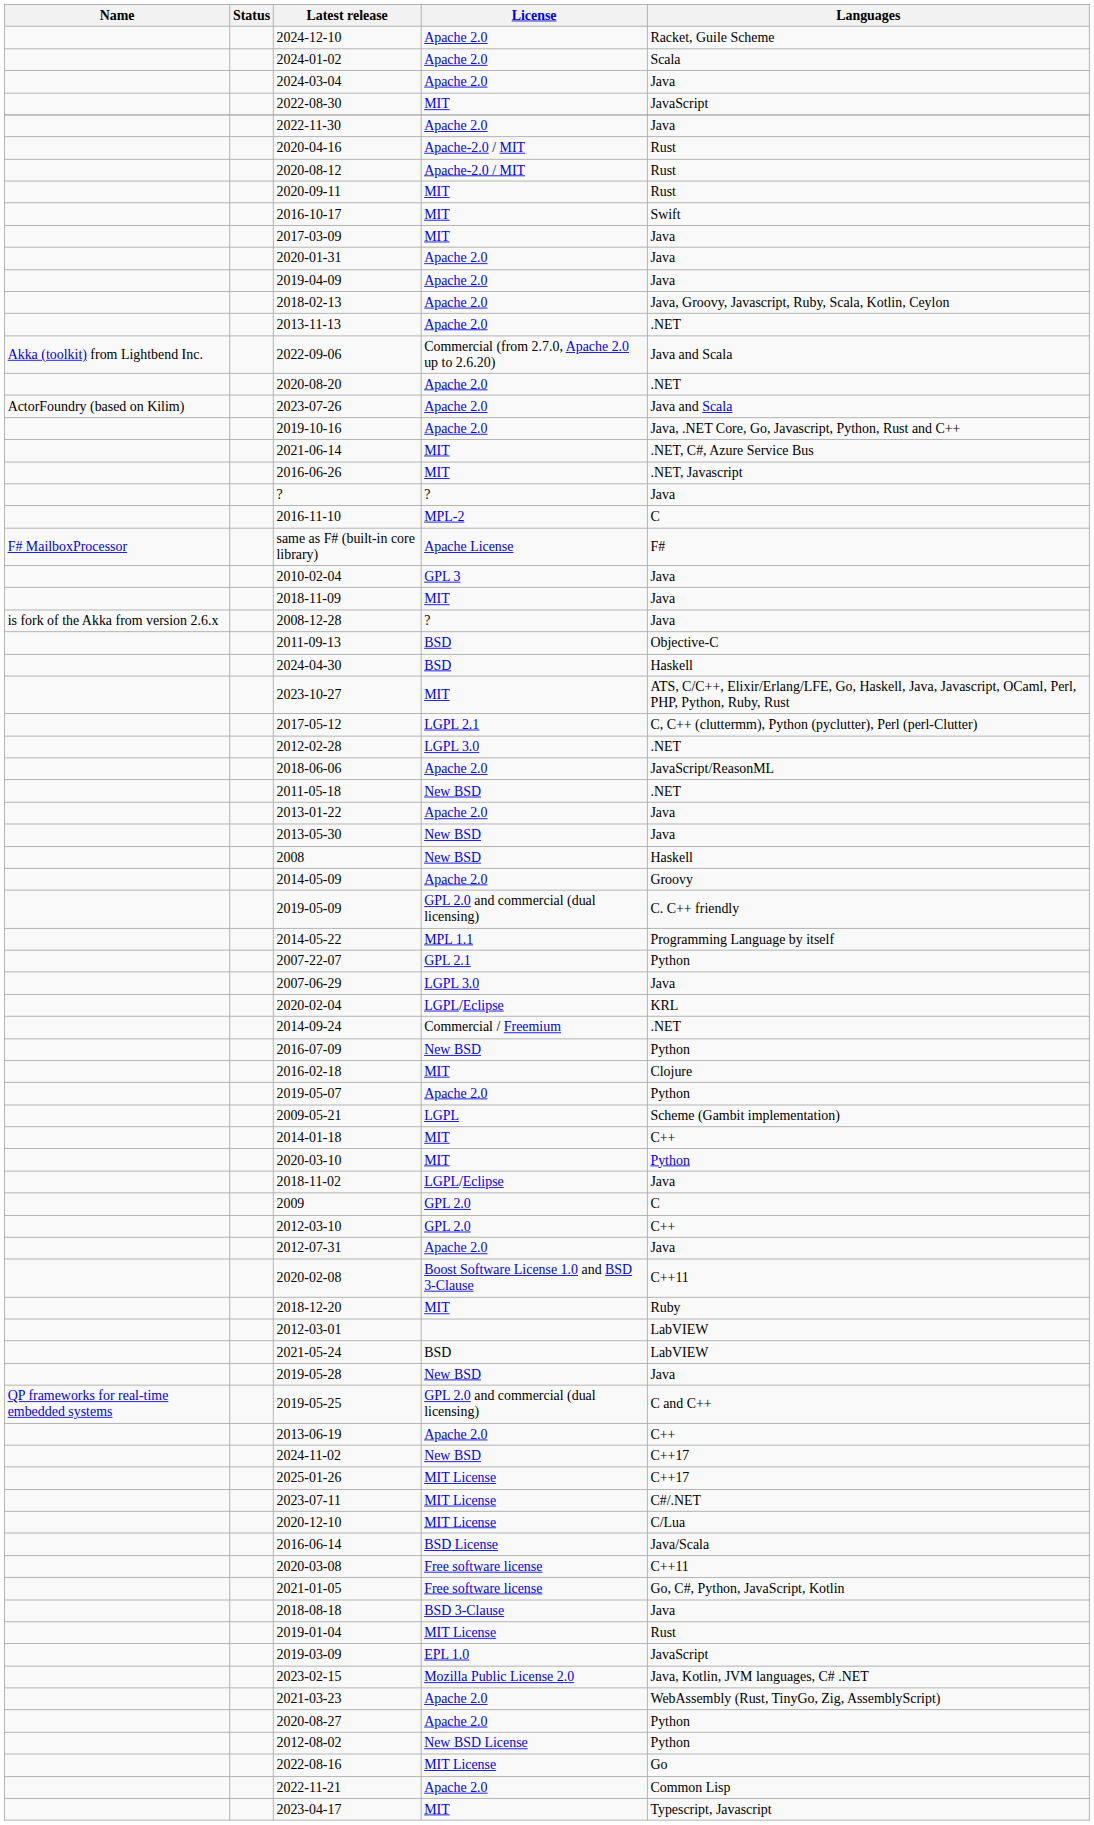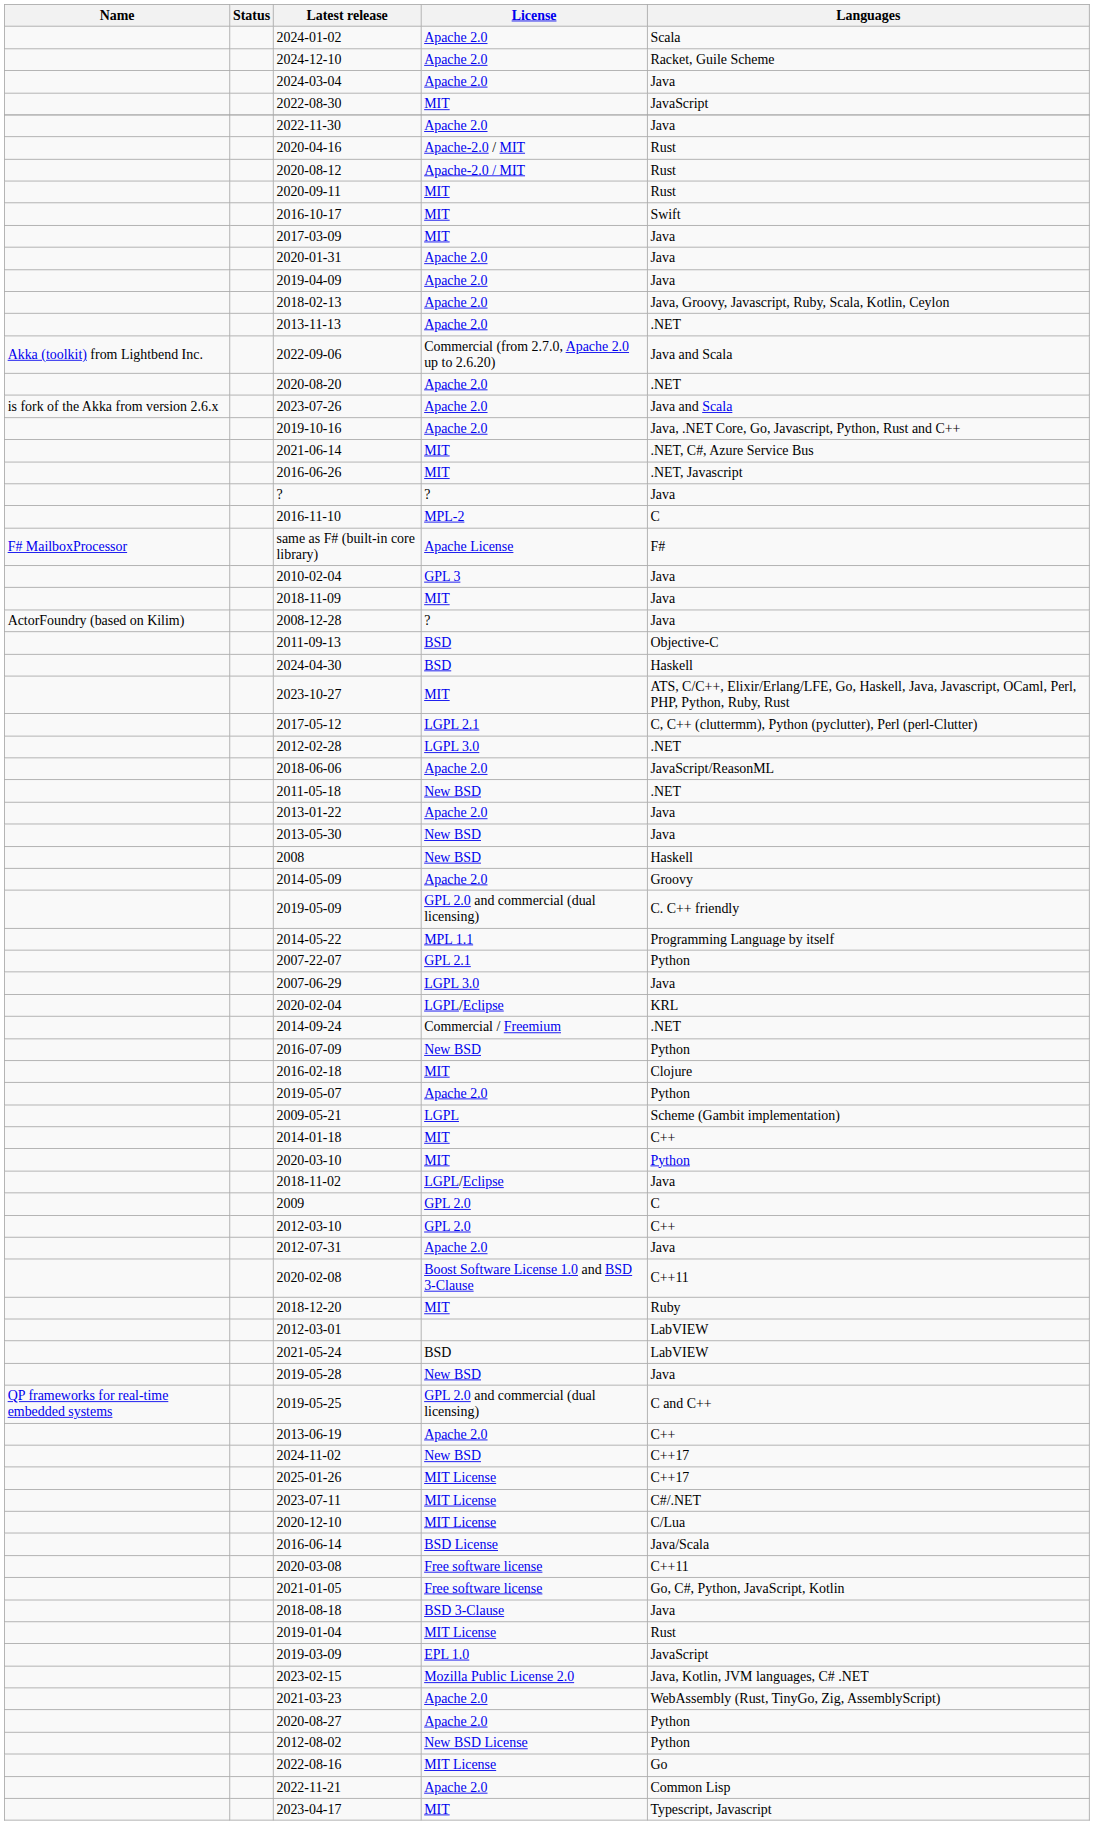rows swapped: 2024-01-02 <-> 2024-12-10
2023-07-26 | Name: ActorFoundry (based on Kilim) -> is fork of the Akka from version 2.6.x
2008-12-28 | Name: is fork of the Akka from version 2.6.x -> ActorFoundry (based on Kilim)
